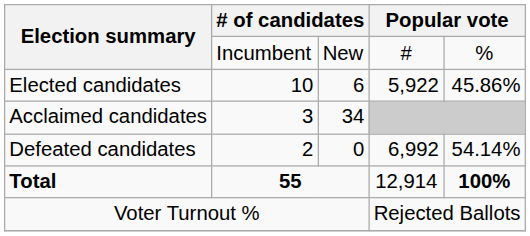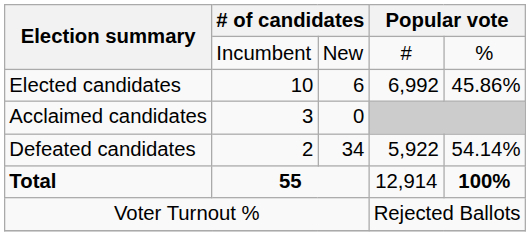Elected candidates | column 4: 5,922 -> 6,992
Acclaimed candidates | column 3: 34 -> 0
Defeated candidates | column 3: 0 -> 34
Defeated candidates | column 4: 6,992 -> 5,922
